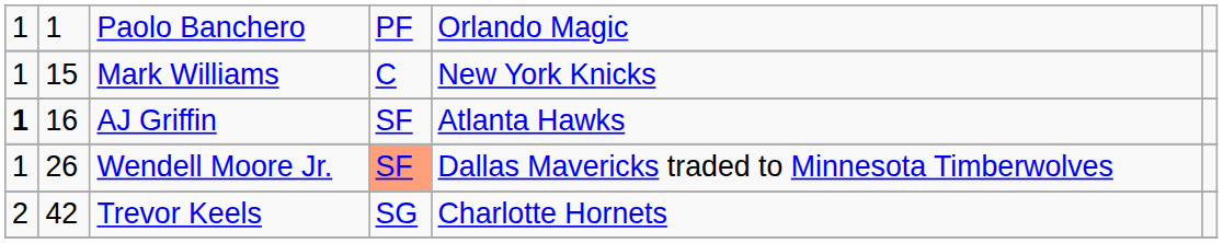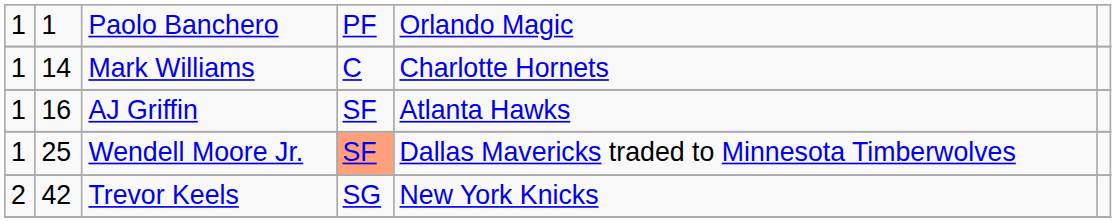Mark Williams | column 2: 15 -> 14
Mark Williams | column 5: New York Knicks -> Charlotte Hornets
AJ Griffin | column 1: bold -> normal
Wendell Moore Jr. | column 2: 26 -> 25
Trevor Keels | column 5: Charlotte Hornets -> New York Knicks
